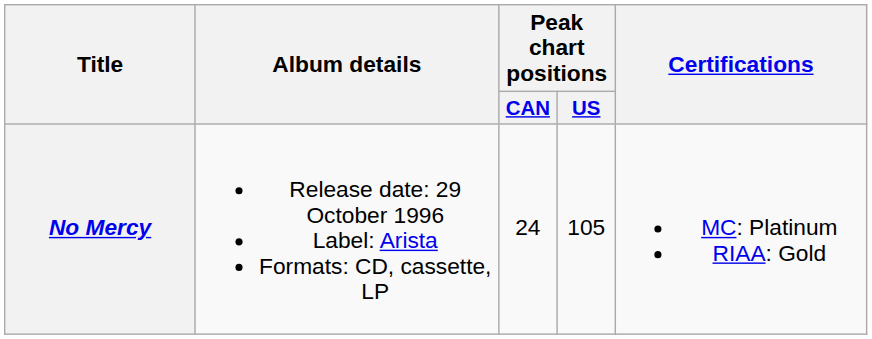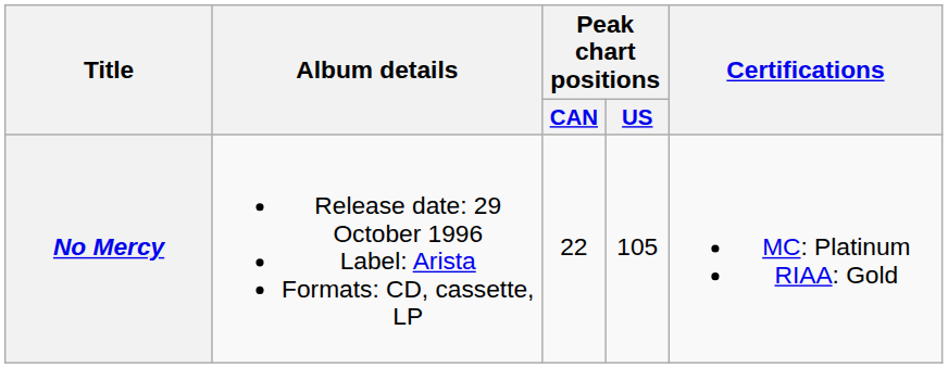No Mercy | Peak chart positions / CAN: 24 -> 22
